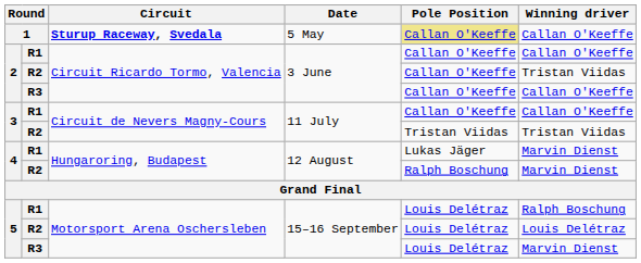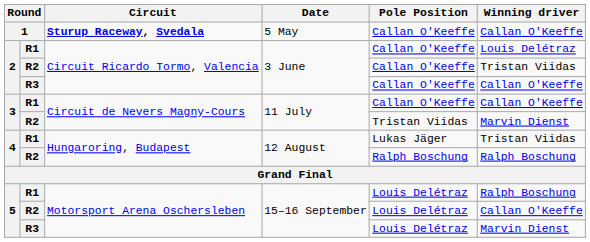1 | Pole Position: khaki background -> no background
2 / R1 | Winning driver: Callan O'Keeffe -> Louis Delétraz
3 / R2 | Winning driver: Tristan Viidas -> Marvin Dienst
4 / R1 | Winning driver: Marvin Dienst -> Tristan Viidas
4 / R2 | Winning driver: Marvin Dienst -> Ralph Boschung
5 / R2 | Winning driver: Louis Delétraz -> Callan O'Keeffe
